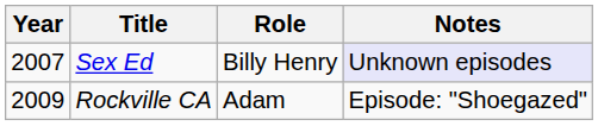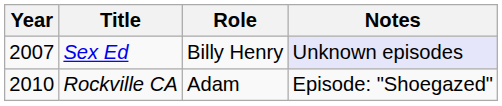Rockville CA | Year: 2009 -> 2010
